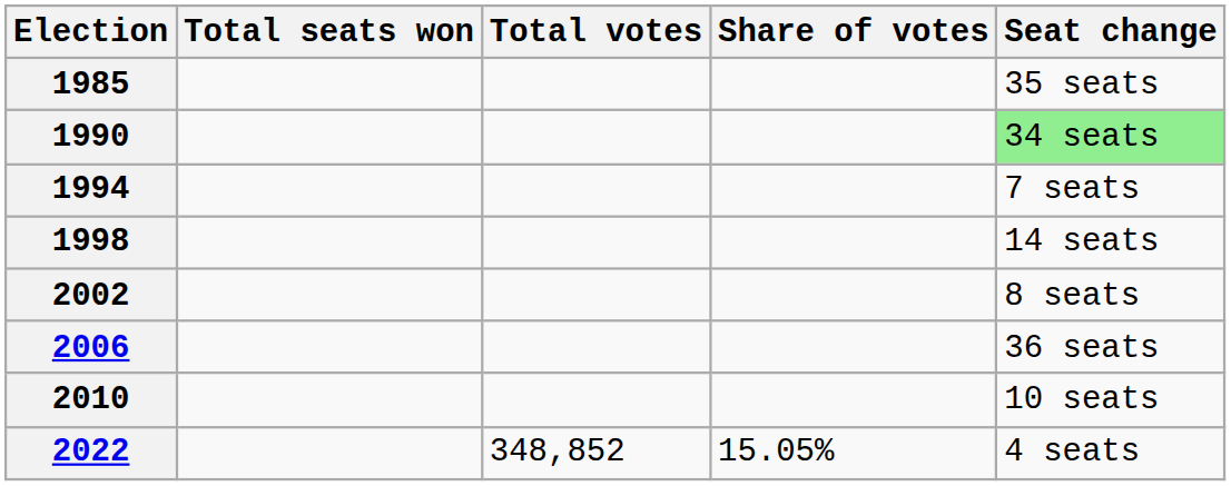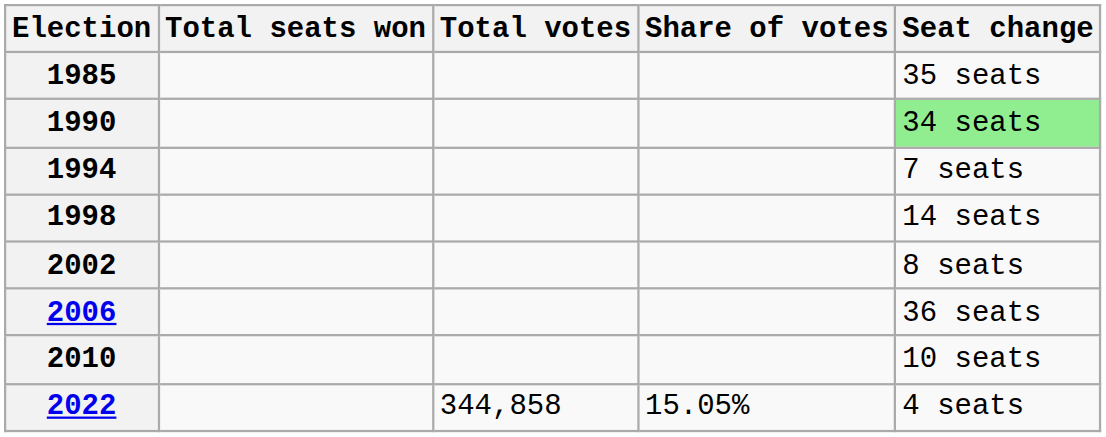2022 | Total votes: 348,852 -> 344,858
